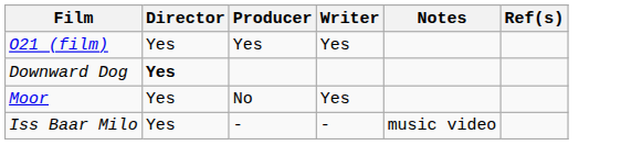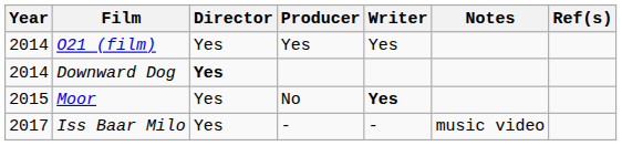+ column: Year | 2014 | 2014 | 2015 | 2017
Moor | Writer: normal -> bold
